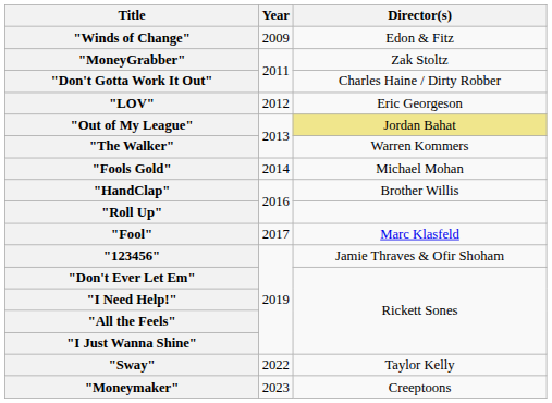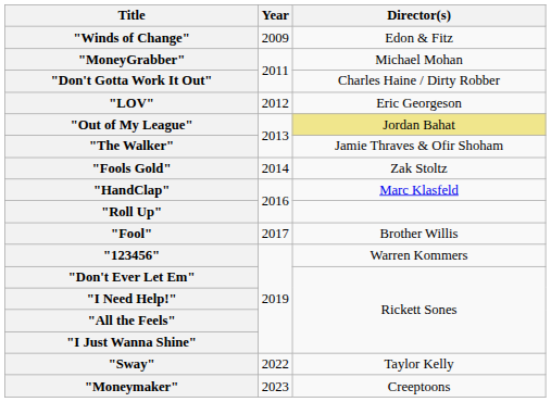"MoneyGrabber" | Director(s): Zak Stoltz -> Michael Mohan
"The Walker" | Director(s): Warren Kommers -> Jamie Thraves & Ofir Shoham
"Fools Gold" | Director(s): Michael Mohan -> Zak Stoltz
"HandClap" | Director(s): Brother Willis -> Marc Klasfeld
"Fool" | Director(s): Marc Klasfeld -> Brother Willis
"123456" | Director(s): Jamie Thraves & Ofir Shoham -> Warren Kommers
